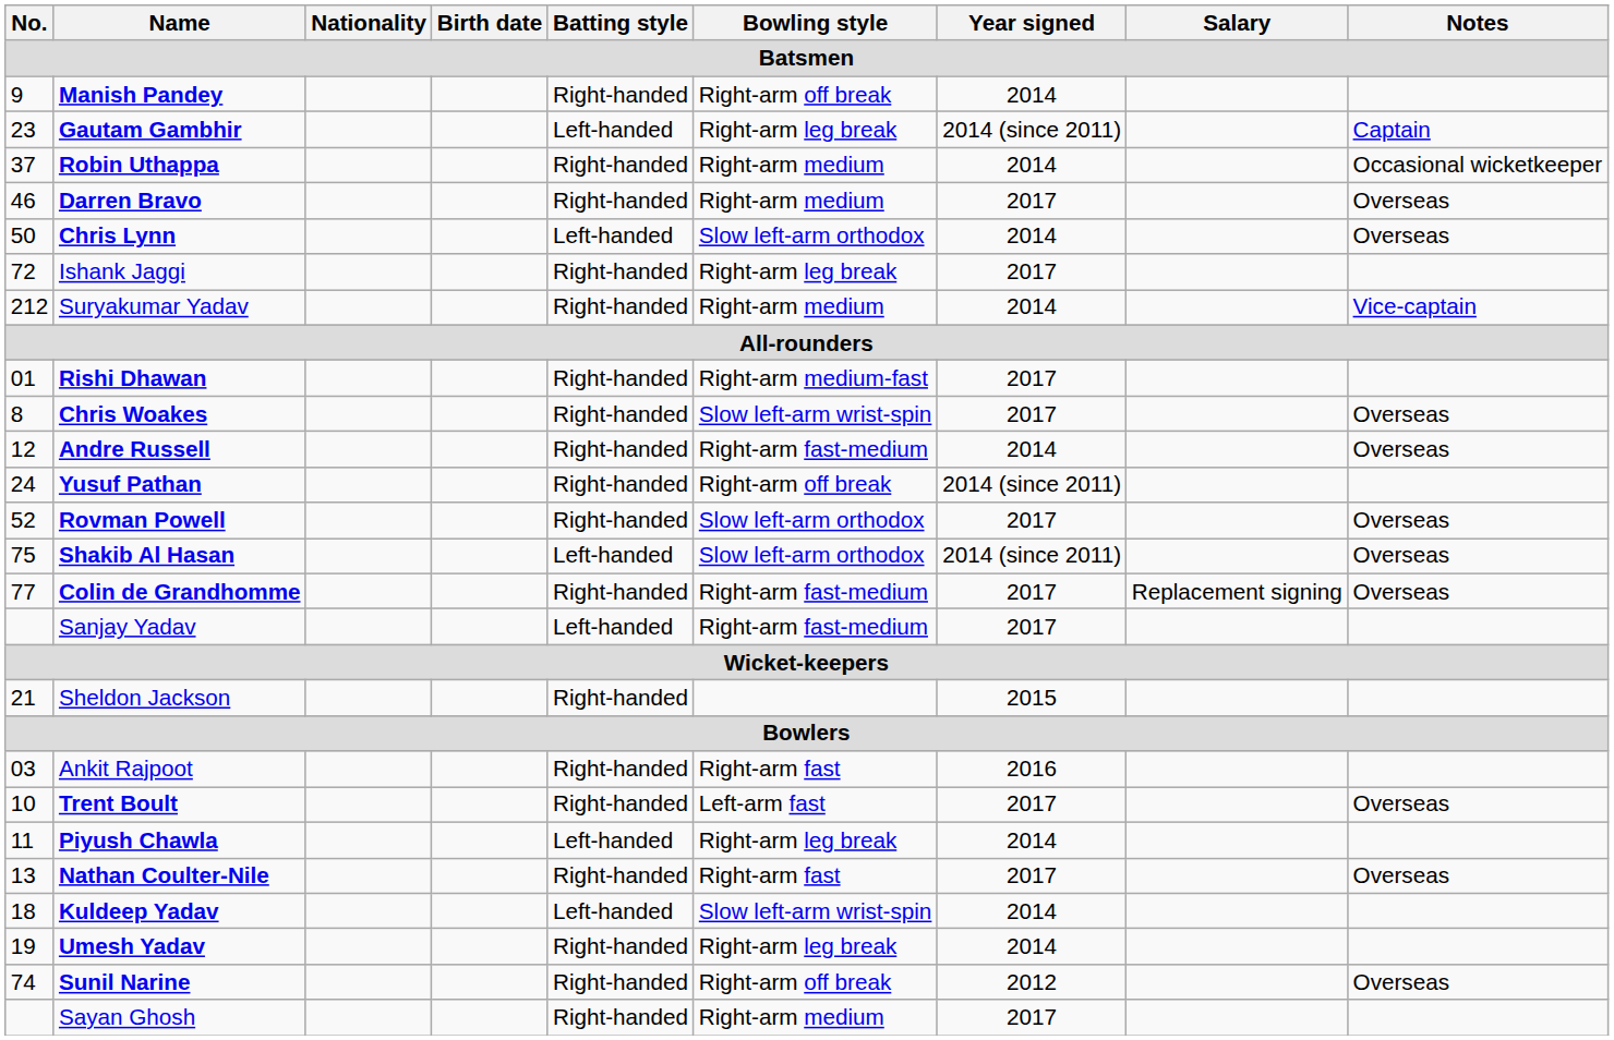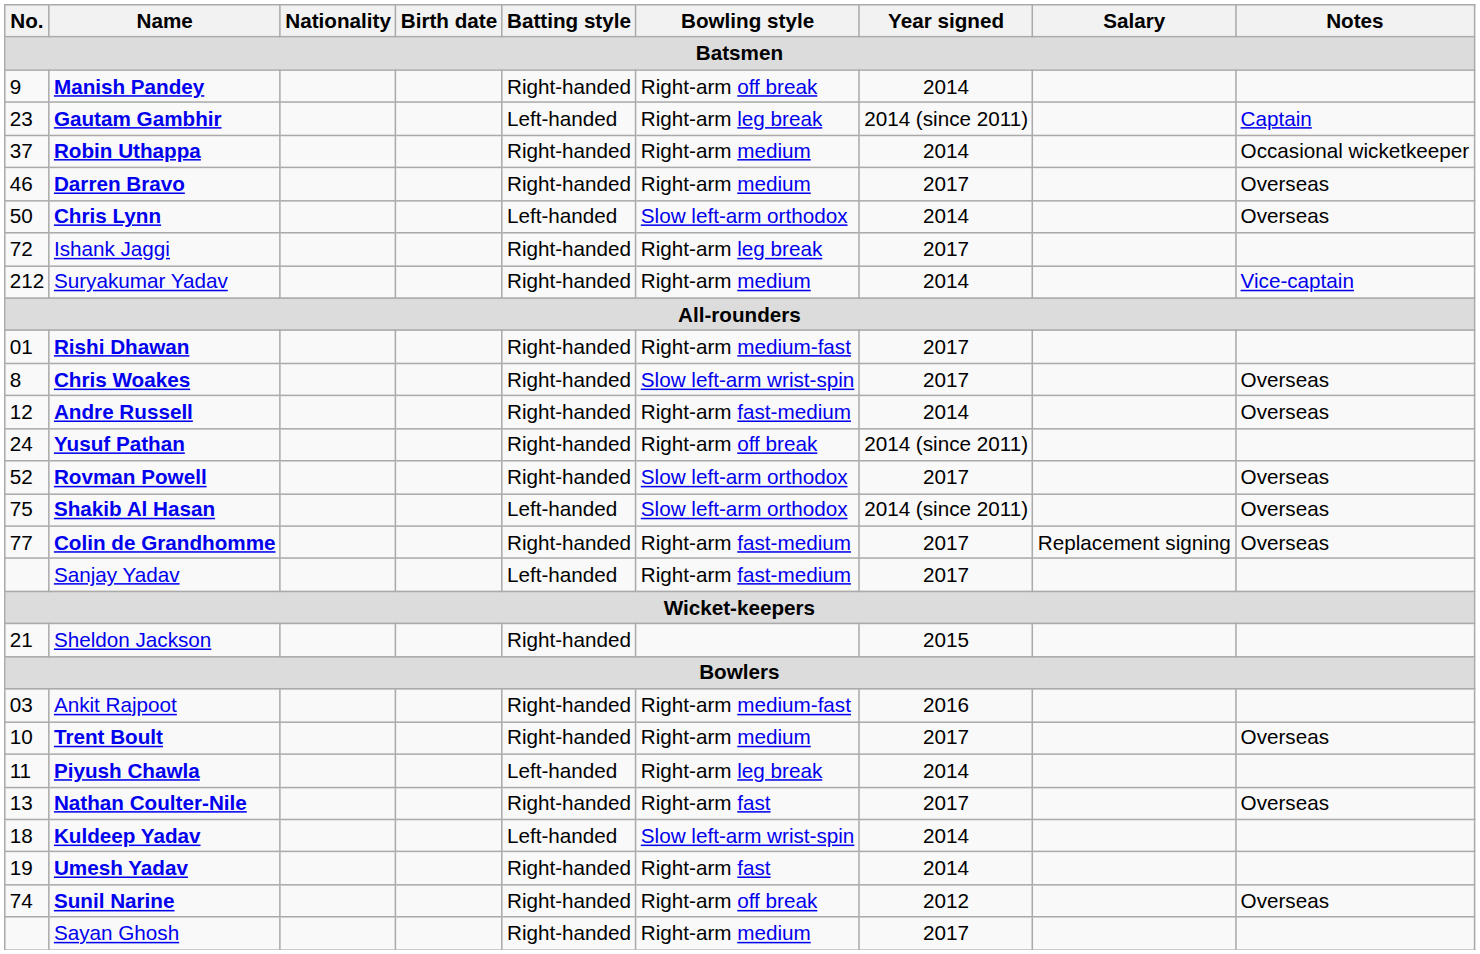Ankit Rajpoot | Bowling style: Right-arm fast -> Right-arm medium-fast
Trent Boult | Bowling style: Left-arm fast -> Right-arm medium
Umesh Yadav | Bowling style: Right-arm leg break -> Right-arm fast
